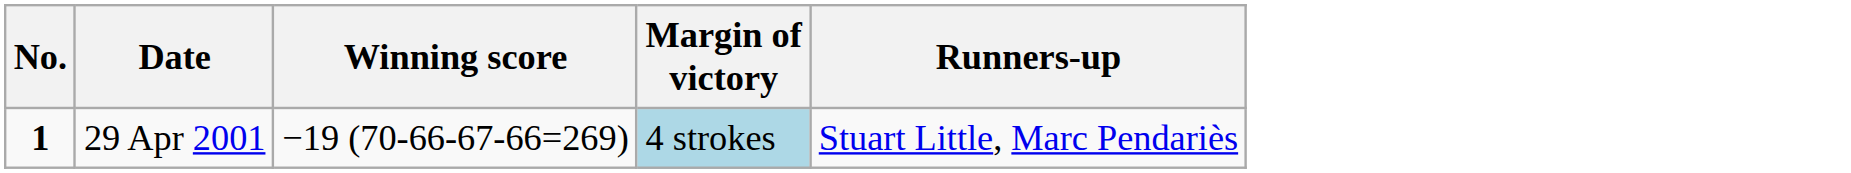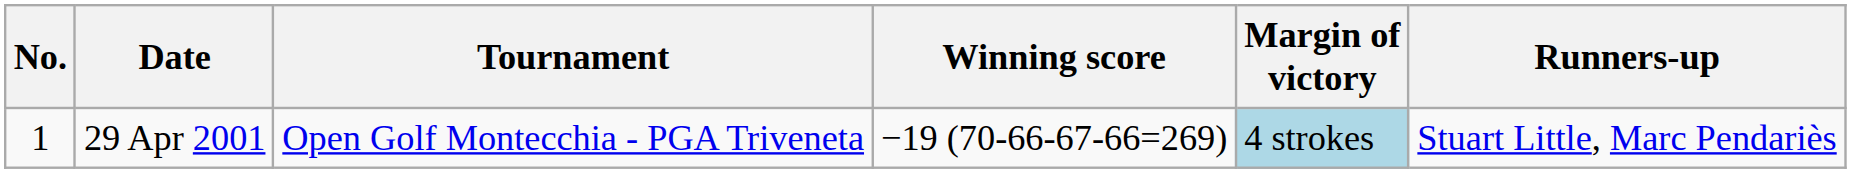+ column: Tournament | Open Golf Montecchia - PGA Triveneta
29 Apr 2001 | No.: bold -> normal
